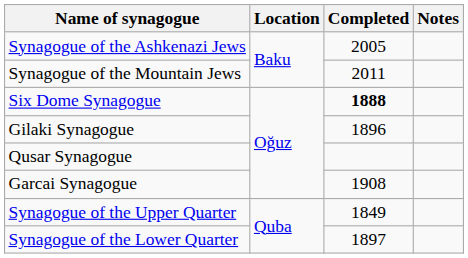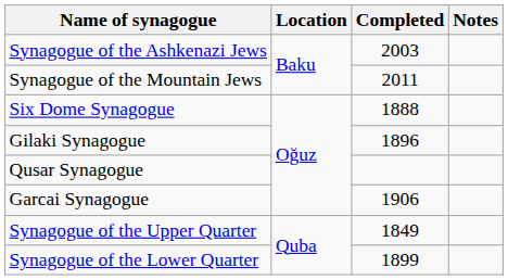Synagogue of the Ashkenazi Jews | Completed: 2005 -> 2003
Six Dome Synagogue | Completed: bold -> normal
Garcai Synagogue | Completed: 1908 -> 1906
Synagogue of the Lower Quarter | Completed: 1897 -> 1899
